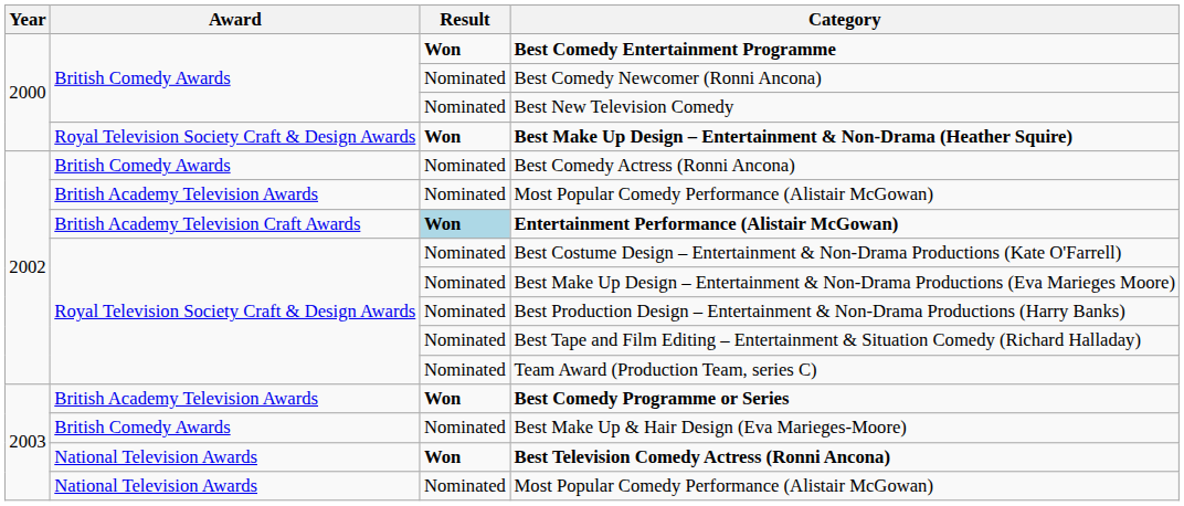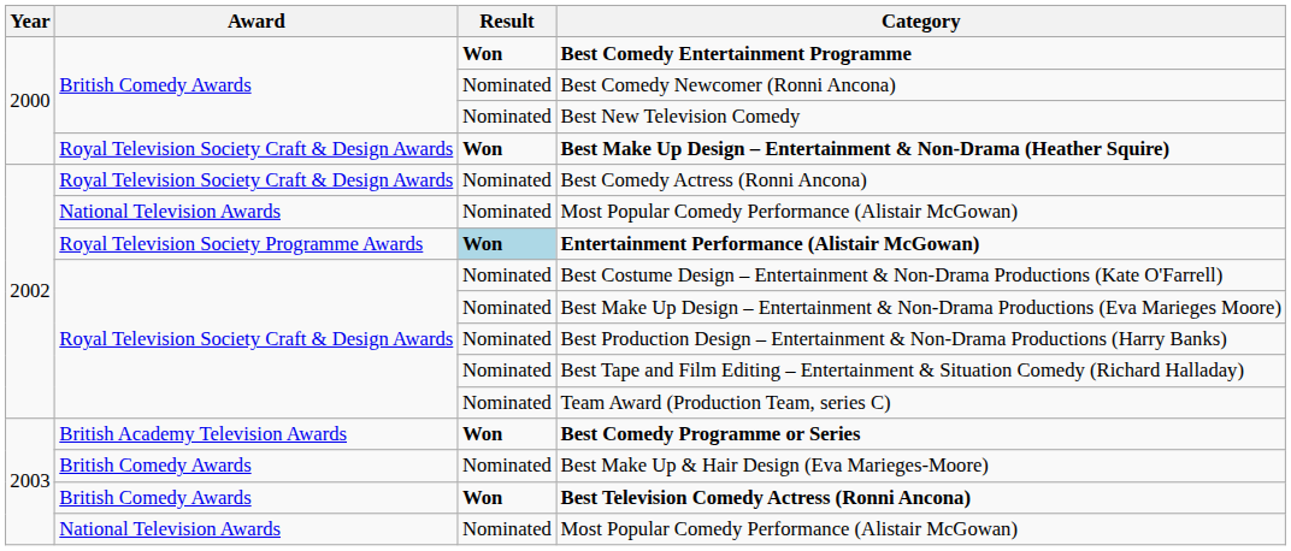Best Comedy Actress (Ronni Ancona) | Award: British Comedy Awards -> Royal Television Society Craft & Design Awards
2002 / Most Popular Comedy Performance (Alistair McGowan) | Award: British Academy Television Awards -> National Television Awards
Entertainment Performance (Alistair McGowan) | Award: British Academy Television Craft Awards -> Royal Television Society Programme Awards
Best Television Comedy Actress (Ronni Ancona) | Award: National Television Awards -> British Comedy Awards
